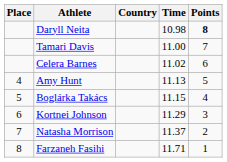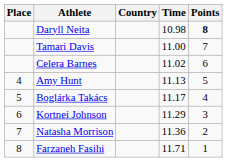Boglárka Takács | Time: 11.15 -> 11.17
Natasha Morrison | Time: 11.37 -> 11.36
